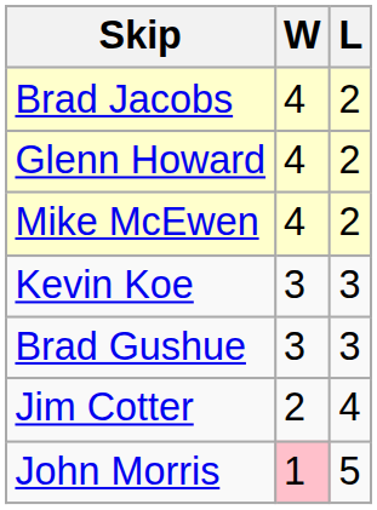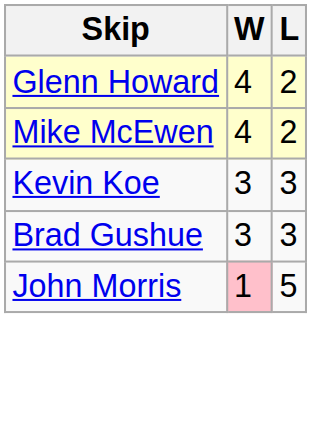- row: Brad Jacobs | 4 | 2
- row: Jim Cotter | 2 | 4
